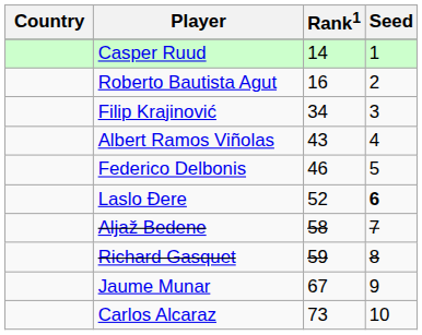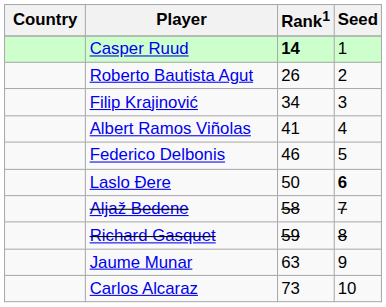Casper Ruud | Rank1: normal -> bold
Roberto Bautista Agut | Rank1: 16 -> 26
Albert Ramos Viñolas | Rank1: 43 -> 41
Laslo Đere | Rank1: 52 -> 50
Jaume Munar | Rank1: 67 -> 63
